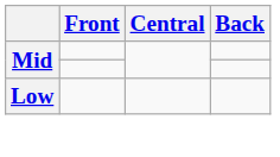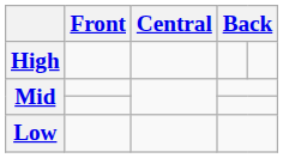+ row: High
